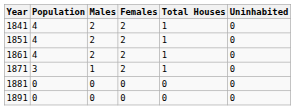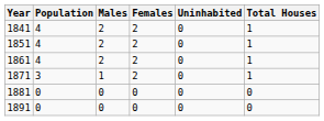columns swapped: Total Houses <-> Uninhabited
